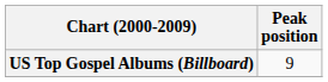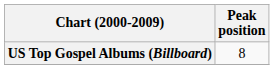US Top Gospel Albums (Billboard) | Peak position: 9 -> 8
